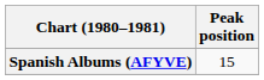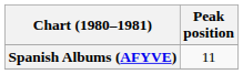Spanish Albums (AFYVE) | Peak position: 15 -> 11
